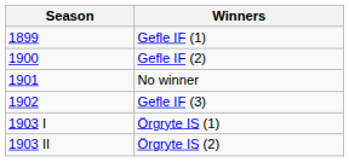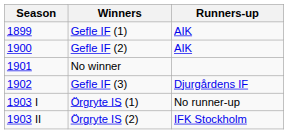+ column: Runners-up | AIK | AIK | Djurgårdens IF | No runner-up | IFK Stockholm
